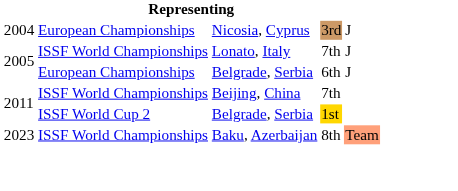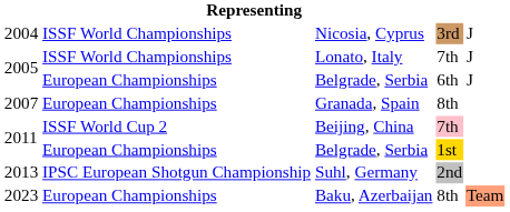Nicosia, Cyprus | column 2: European Championships -> ISSF World Championships
+ row: 2007 | European Championships | Granada, Spain | 8th
Beijing, China | column 2: ISSF World Championships -> ISSF World Cup 2
Beijing, China | column 4: no background -> pink background
2011 / Belgrade, Serbia | column 2: ISSF World Cup 2 -> European Championships
+ row: 2013 | IPSC European Shotgun Championship | Suhl, Germany | 2nd
Baku, Azerbaijan | column 2: ISSF World Championships -> European Championships
